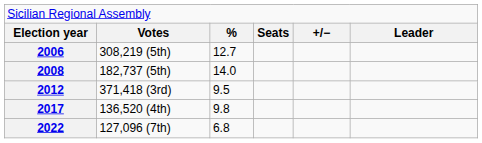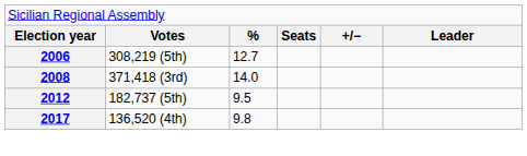2008 | column 2: 182,737 (5th) -> 371,418 (3rd)
2012 | column 2: 371,418 (3rd) -> 182,737 (5th)
- row: 2022 | 127,096 (7th) | 6.8
